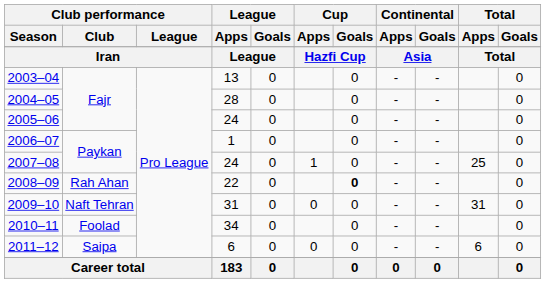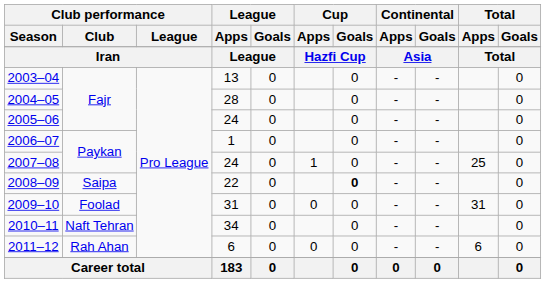2008–09 | Club performance / Club: Rah Ahan -> Saipa
2009–10 | Club performance / Club: Naft Tehran -> Foolad
2010–11 | Club performance / Club: Foolad -> Naft Tehran
2011–12 | Club performance / Club: Saipa -> Rah Ahan
